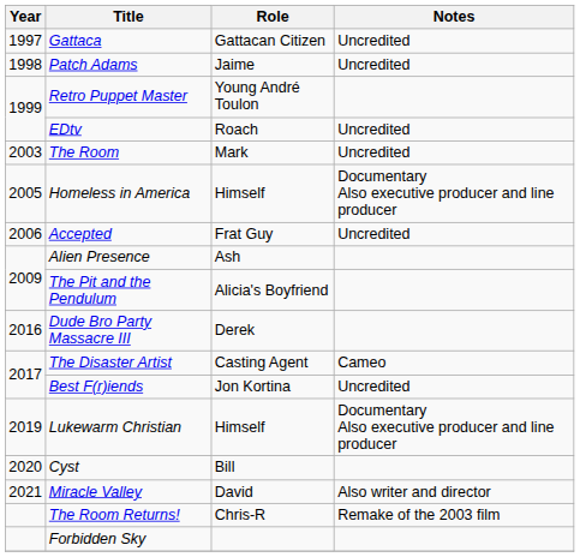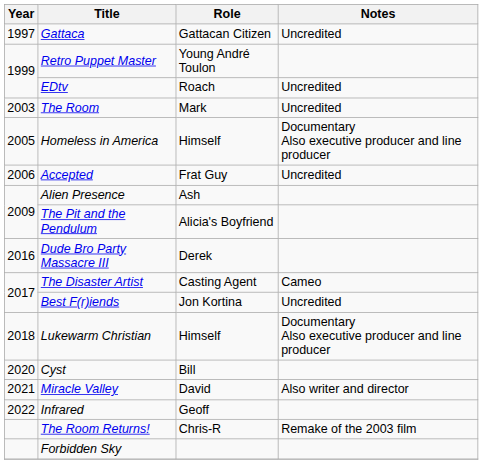- row: 1998 | Patch Adams | Jaime | Uncredited
Lukewarm Christian | Year: 2019 -> 2018
+ row: 2022 | Infrared | Geoff
